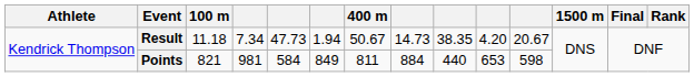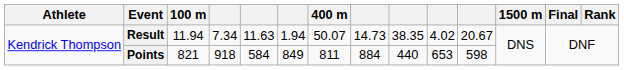Result | 100 m: 11.18 -> 11.94
Result | column 5: 47.73 -> 11.63
Result | 400 m: 50.67 -> 50.07
Result | column 10: 4.20 -> 4.02
Points | column 4: 981 -> 918
